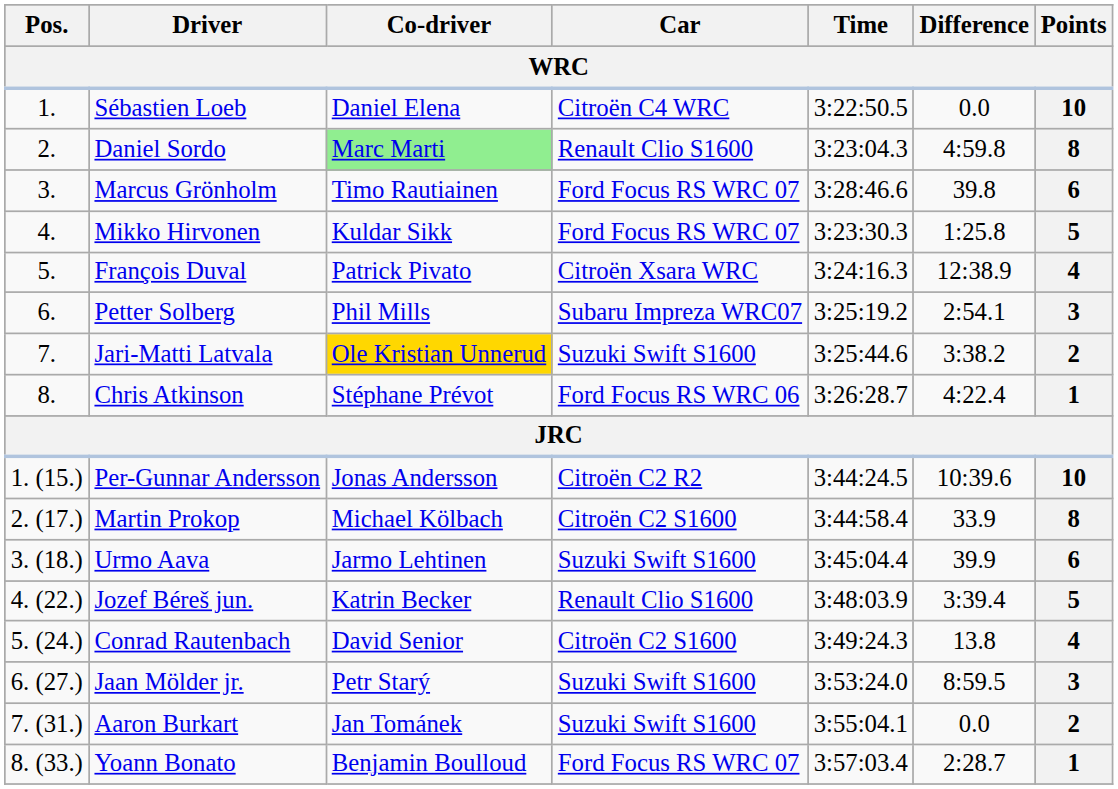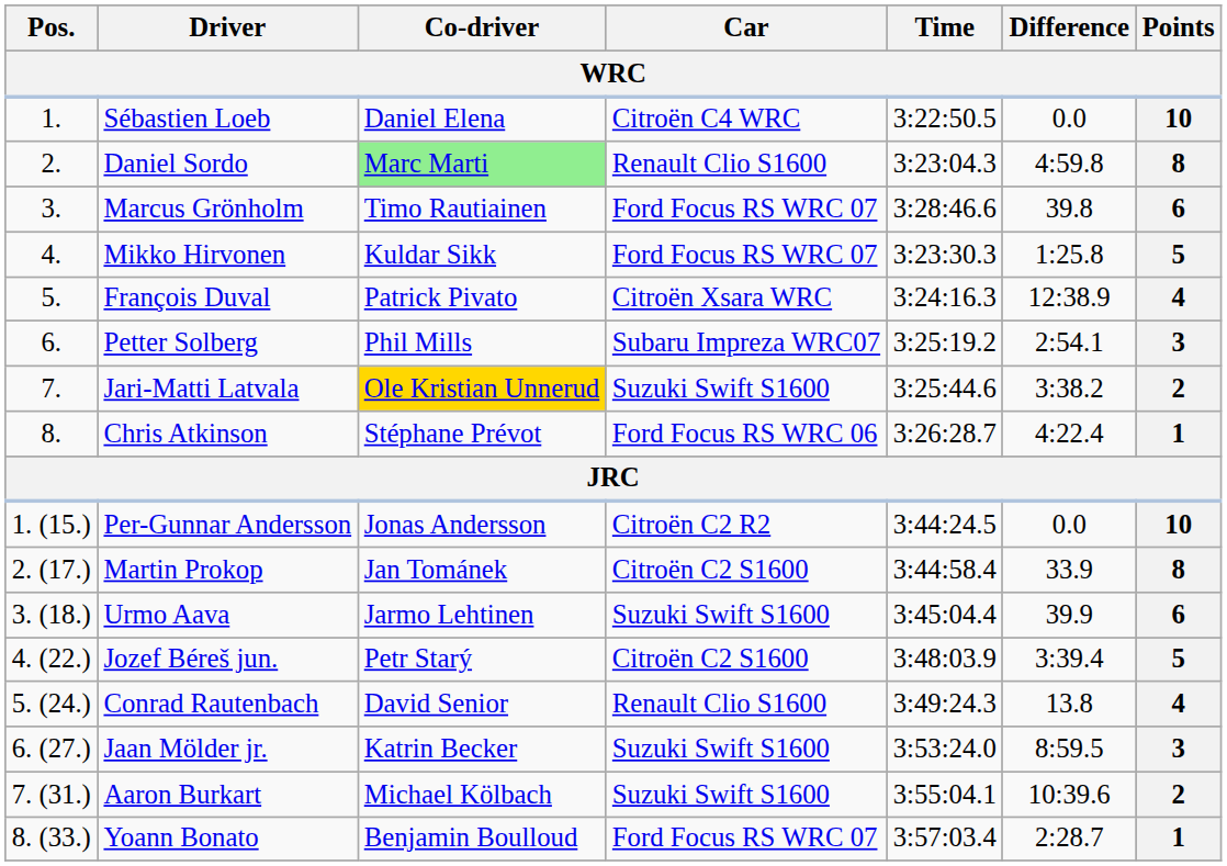Per-Gunnar Andersson | Difference: 10:39.6 -> 0.0
Martin Prokop | Co-driver: Michael Kölbach -> Jan Tománek
Jozef Béreš jun. | Co-driver: Katrin Becker -> Petr Starý
Jozef Béreš jun. | Car: Renault Clio S1600 -> Citroën C2 S1600
Conrad Rautenbach | Car: Citroën C2 S1600 -> Renault Clio S1600
Jaan Mölder jr. | Co-driver: Petr Starý -> Katrin Becker
Aaron Burkart | Co-driver: Jan Tománek -> Michael Kölbach
Aaron Burkart | Difference: 0.0 -> 10:39.6
